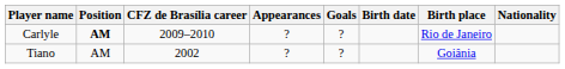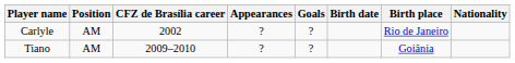Carlyle | Position: bold -> normal
Carlyle | CFZ de Brasília career: 2009–2010 -> 2002
Tiano | CFZ de Brasília career: 2002 -> 2009–2010
